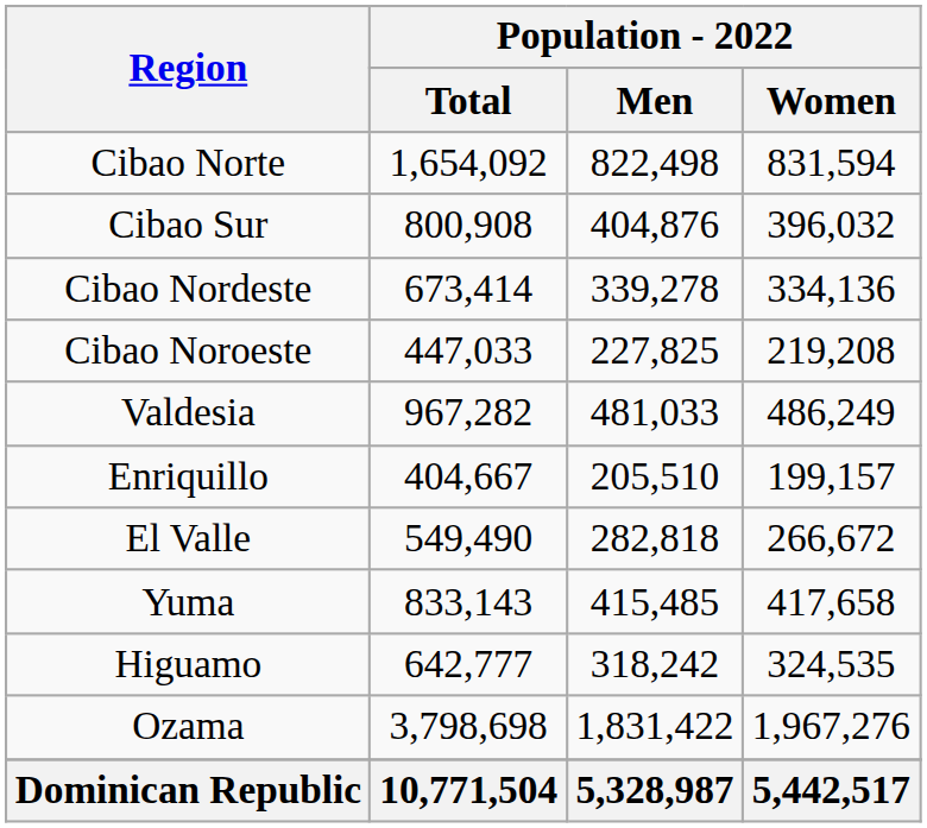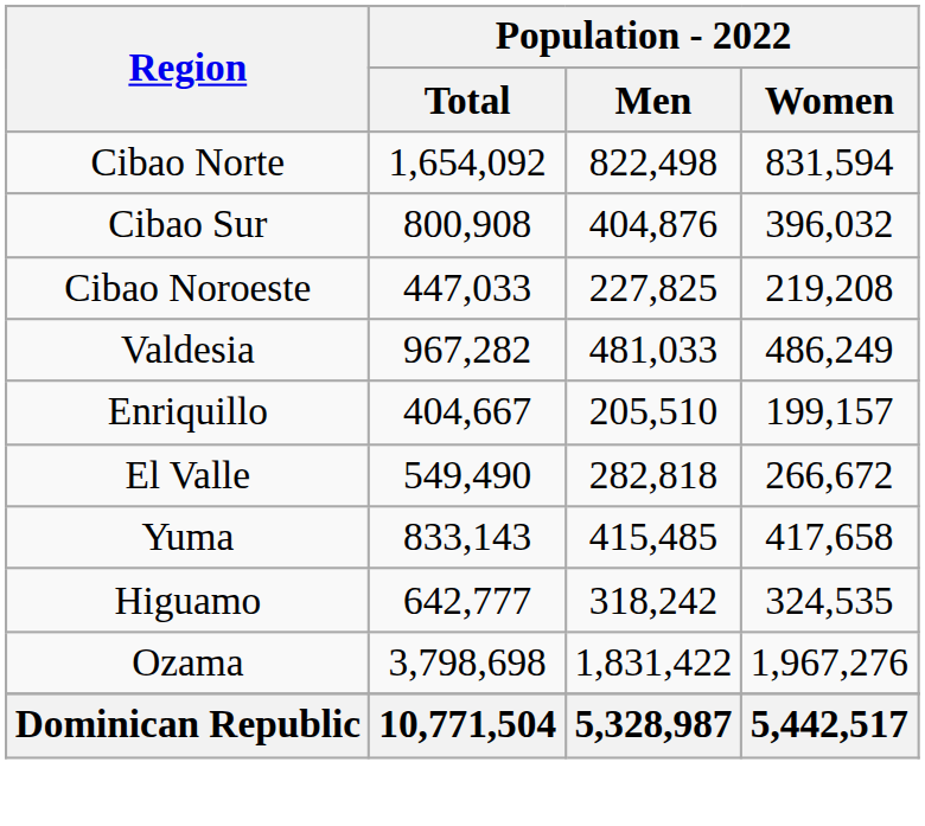- row: Cibao Nordeste | 673,414 | 339,278 | 334,136
